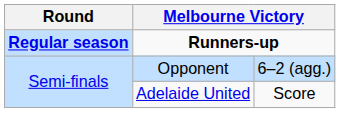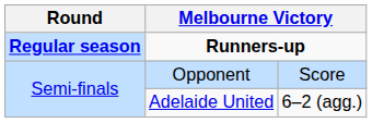Opponent | column 3: 6–2 (agg.) -> Score
Adelaide United | column 3: Score -> 6–2 (agg.)
